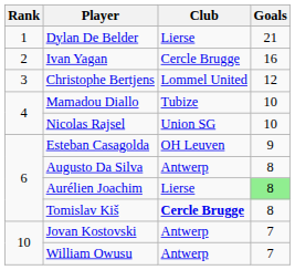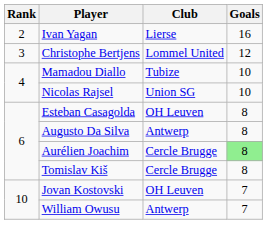- row: 1 | Dylan De Belder | Lierse | 21
Ivan Yagan | Club: Cercle Brugge -> Lierse
Esteban Casagolda | Goals: 9 -> 8
Aurélien Joachim | Club: Lierse -> Cercle Brugge
Tomislav Kiš | Club: bold -> normal
Jovan Kostovski | Club: Antwerp -> OH Leuven
